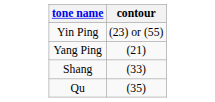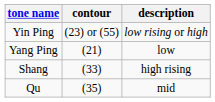+ column: description | low rising or high | low | high rising | mid
